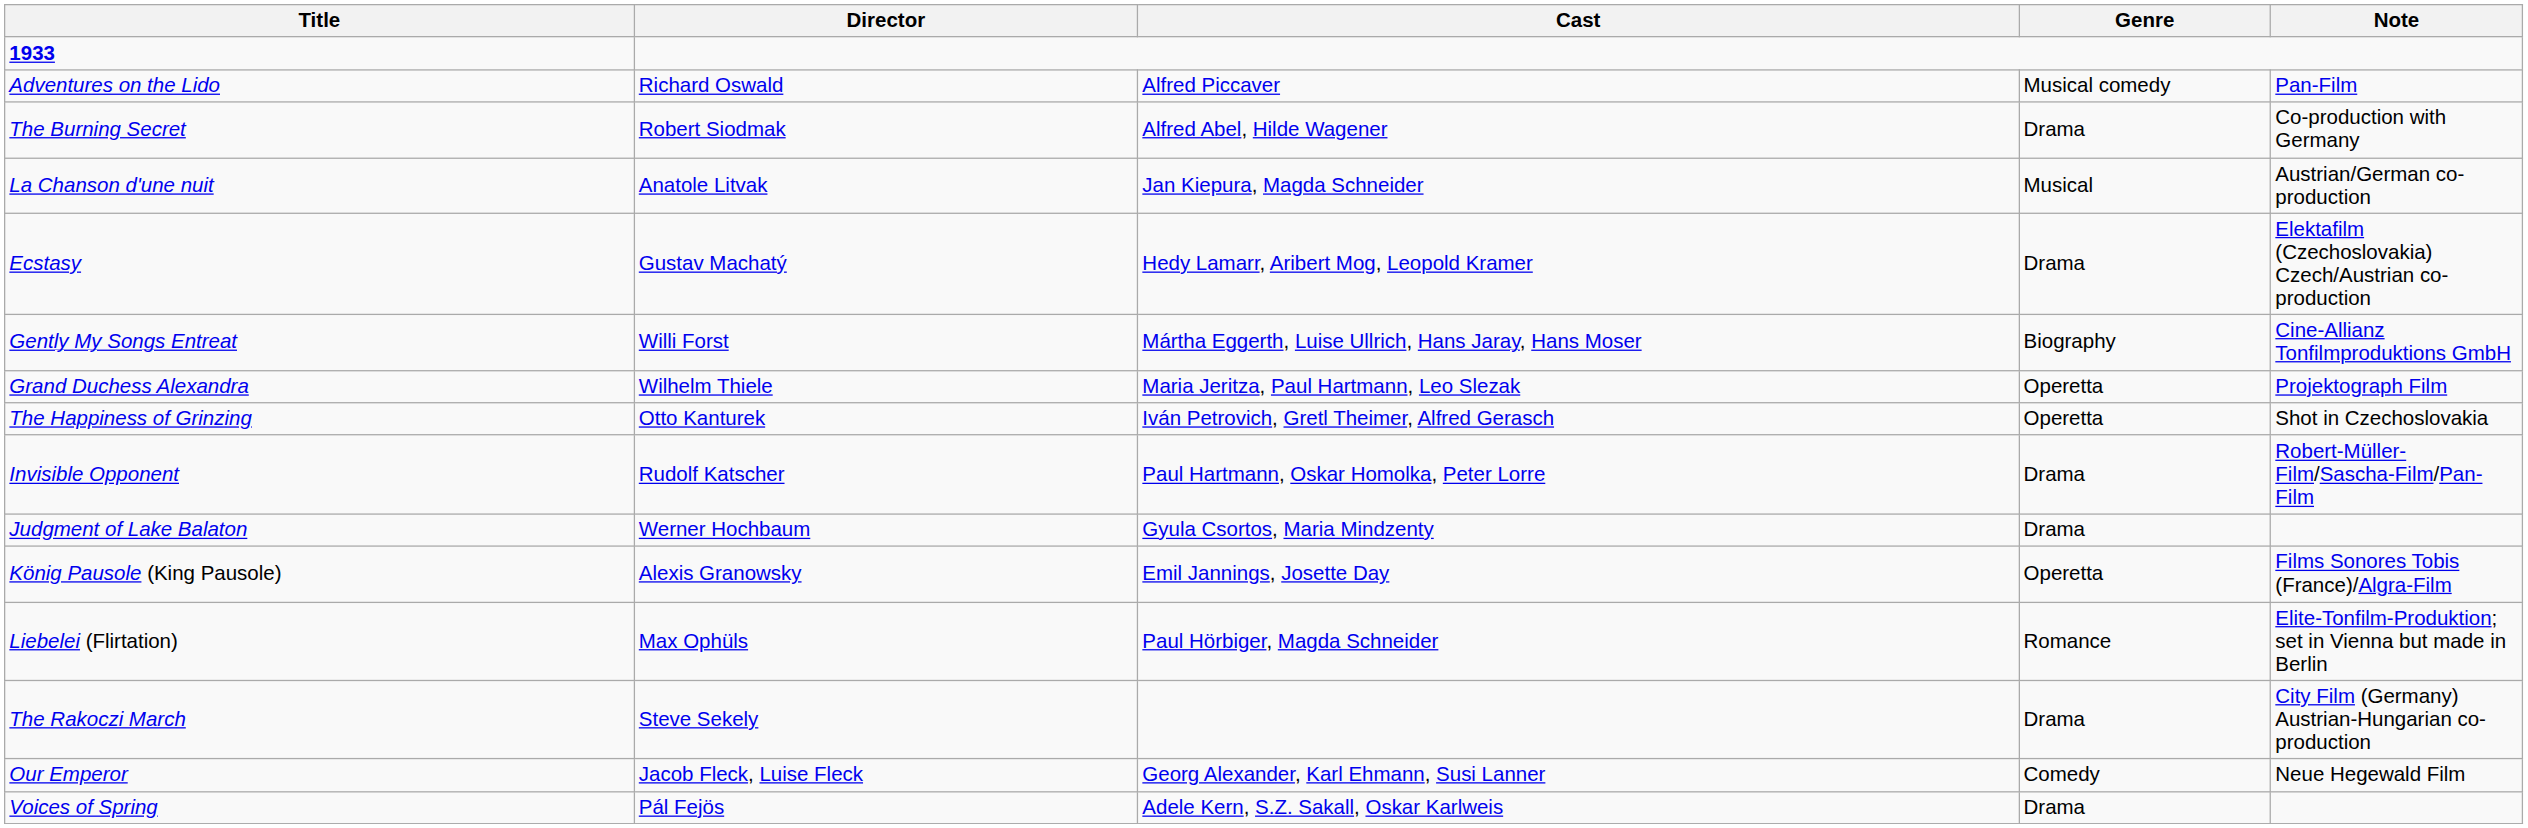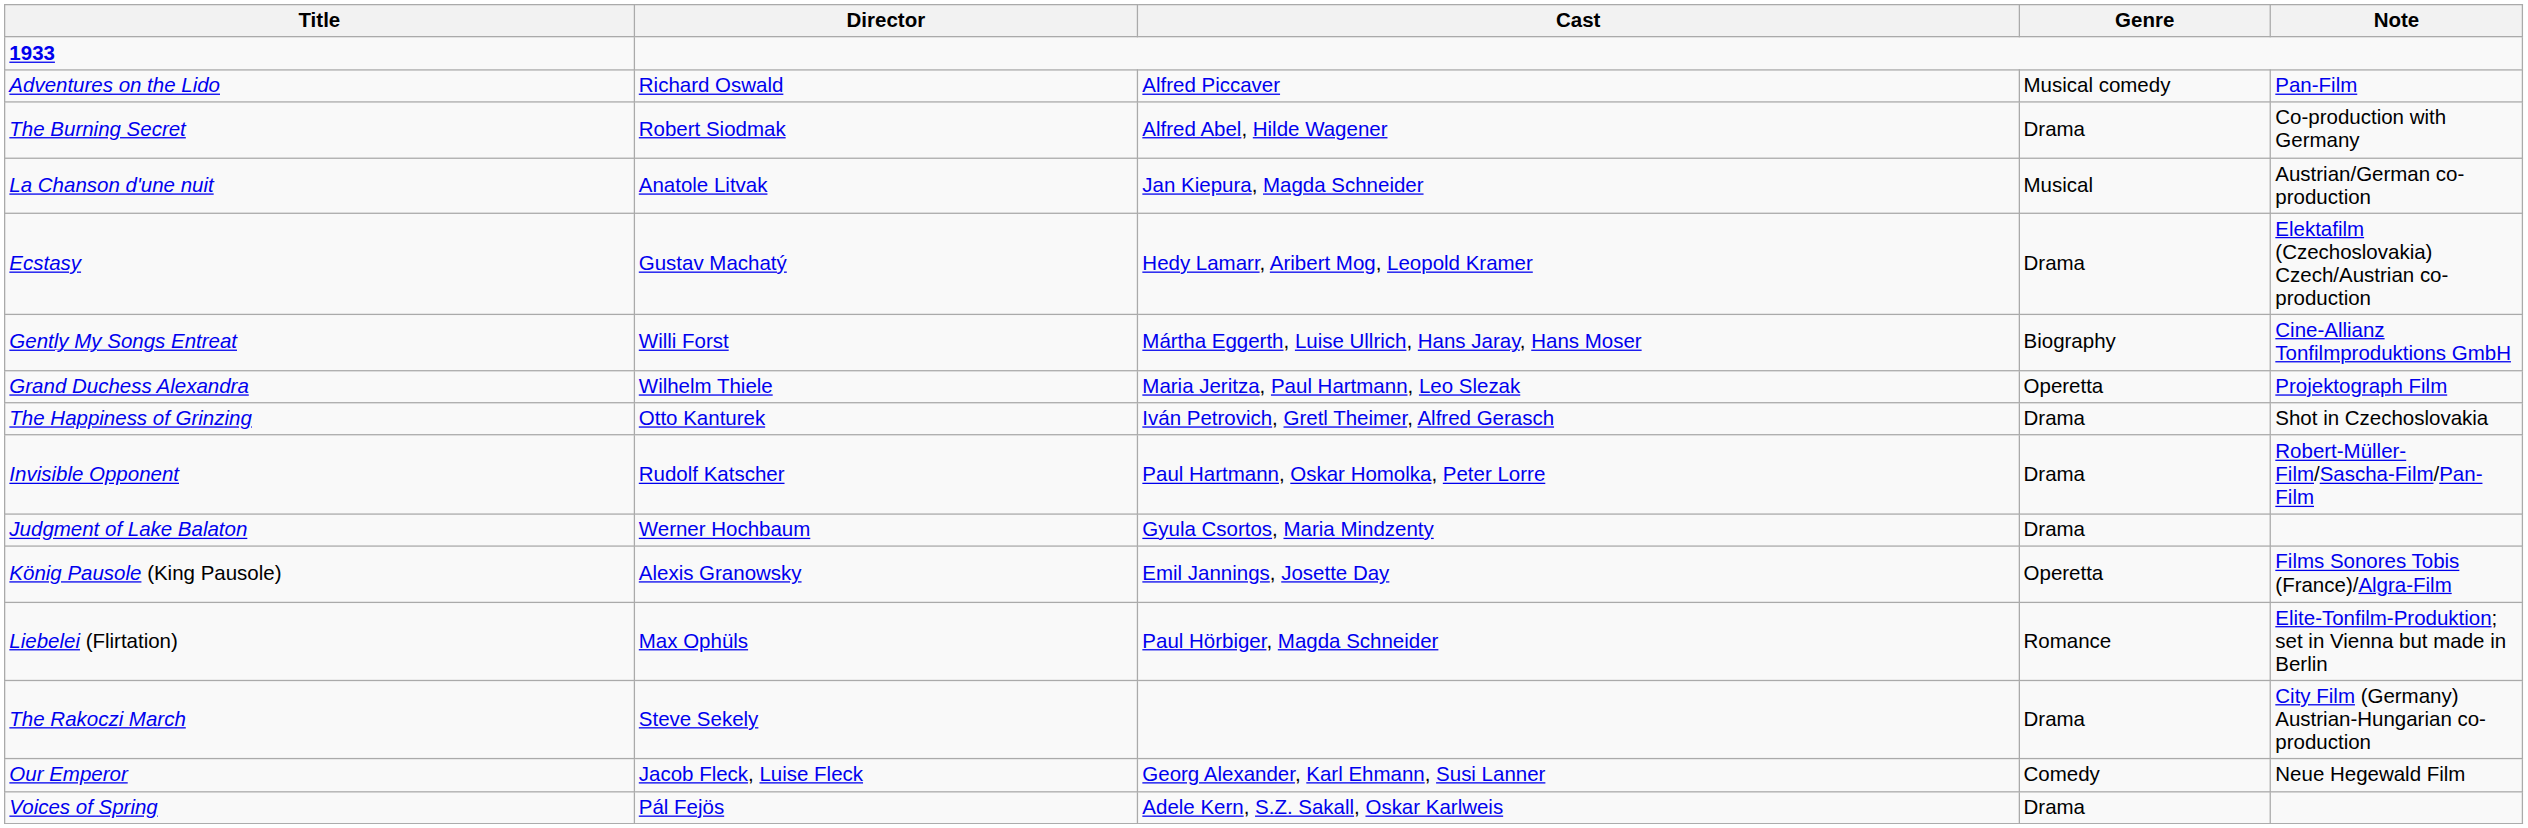The Happiness of Grinzing | Genre: Operetta -> Drama
